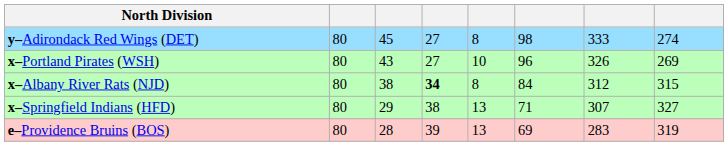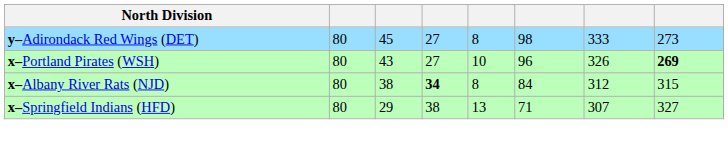y–Adirondack Red Wings (DET) | column 8: 274 -> 273
x–Portland Pirates (WSH) | column 8: normal -> bold
- row: e–Providence Bruins (BOS) | 80 | 28 | 39 | 13 | 69 | 283 | 319
